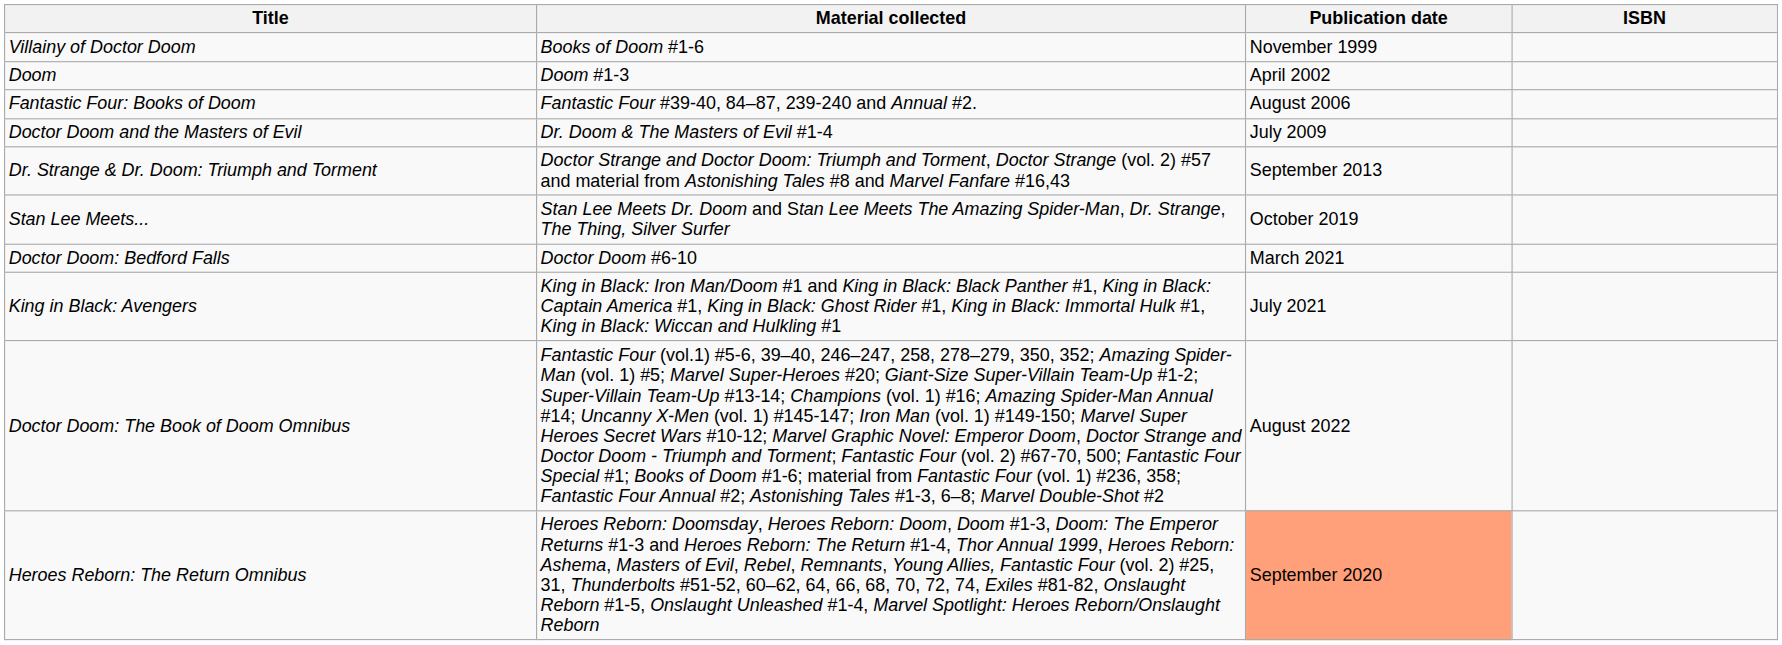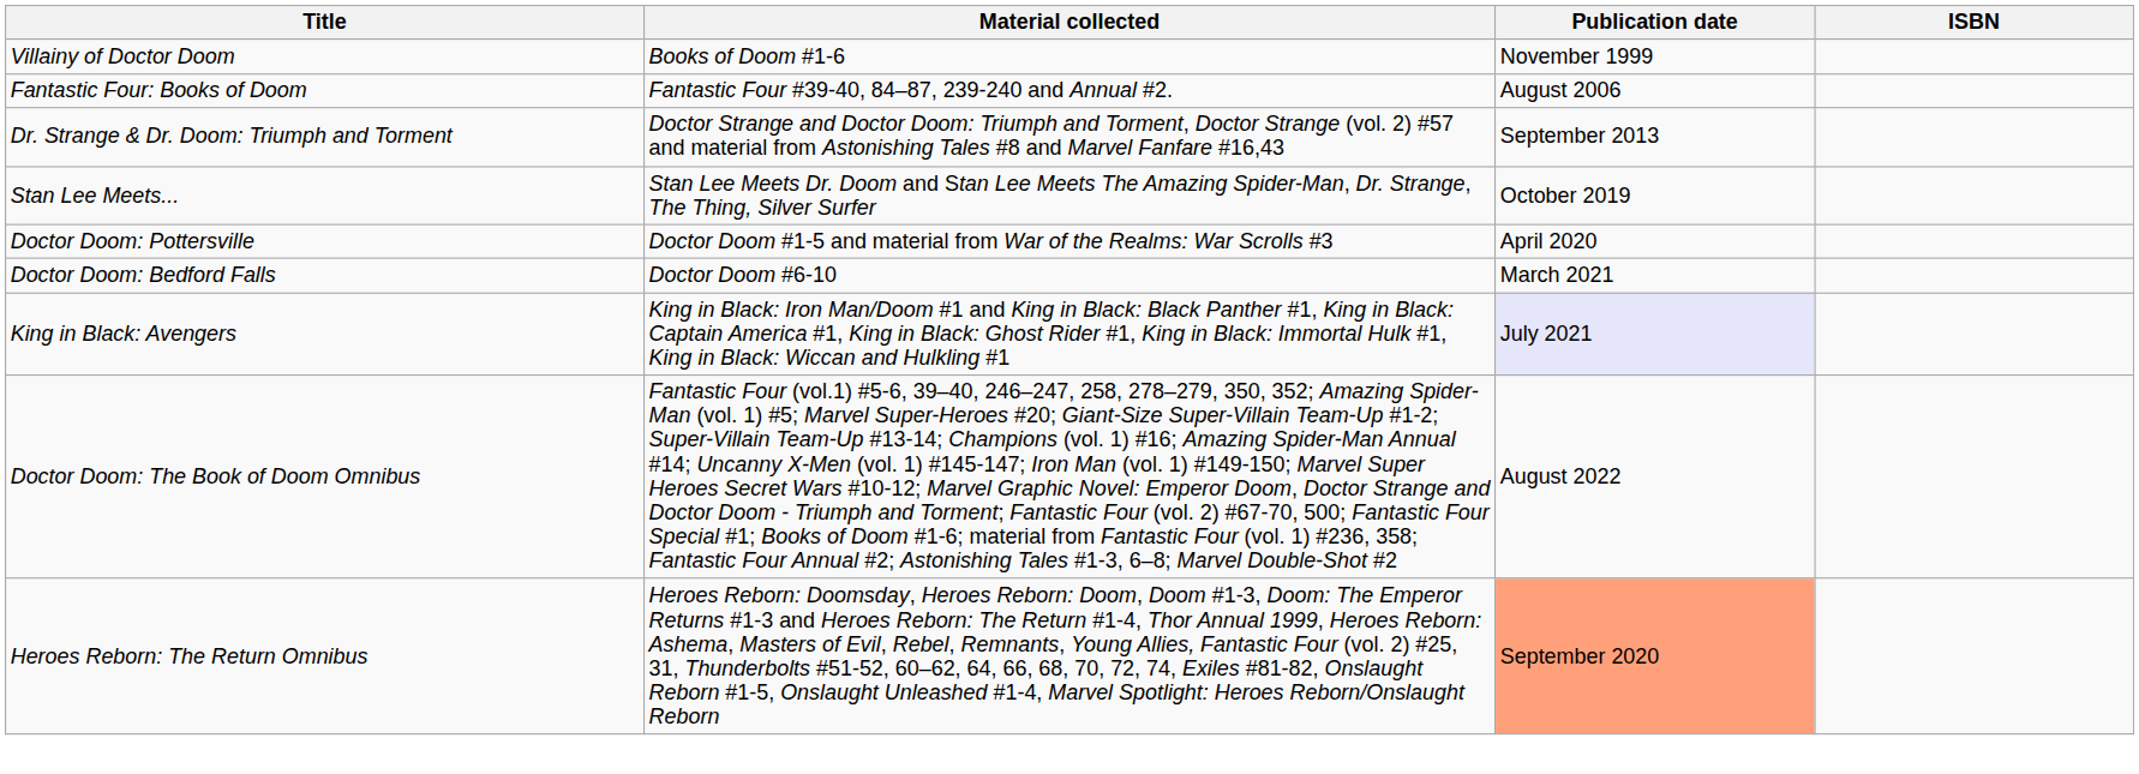- row: Doom | Doom #1-3 | April 2002
- row: Doctor Doom and the Masters of Evil | Dr. Doom & The Masters of Evil #1-4 | July 2009
+ row: Doctor Doom: Pottersville | Doctor Doom #1-5 and material from War of the Realms: War Scrolls #3 | April 2020
King in Black: Avengers | Publication date: no background -> lavender background
